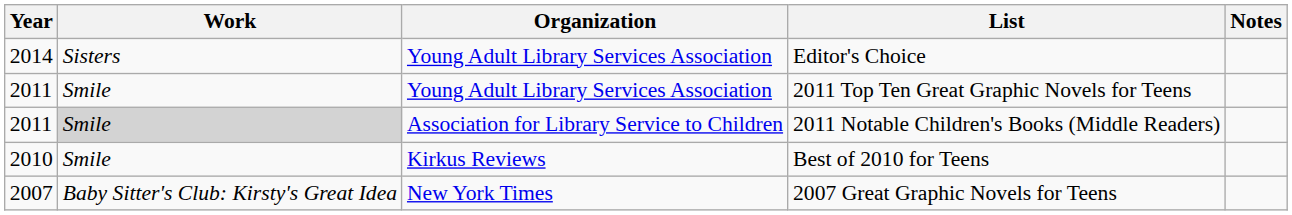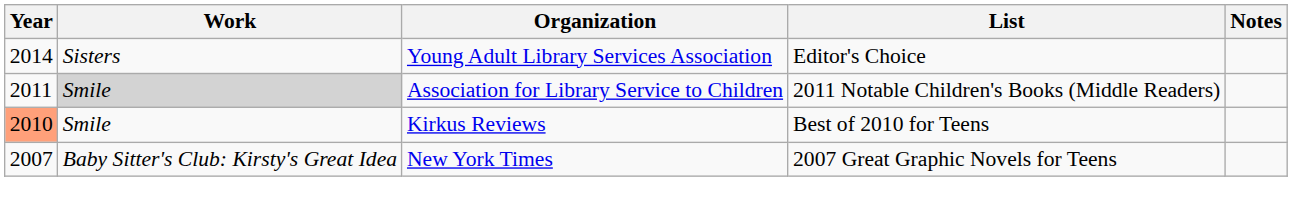- row: 2011 | Smile | Young Adult Library Services Association | 2011 Top Ten Great Graphic Novels for Teens
Best of 2010 for Teens | Year: no background -> lightsalmon background
